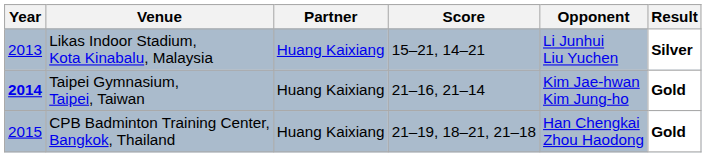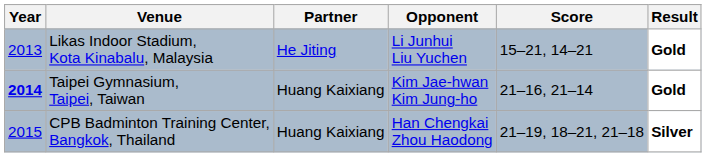columns swapped: Opponent <-> Score
Likas Indoor Stadium, Kota Kinabalu, Malaysia | Partner: Huang Kaixiang -> He Jiting
Likas Indoor Stadium, Kota Kinabalu, Malaysia | Result: Silver -> Gold
CPB Badminton Training Center, Bangkok, Thailand | Result: Gold -> Silver
